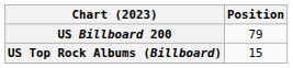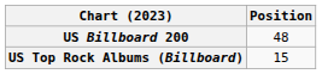US Billboard 200 | Position: 79 -> 48
